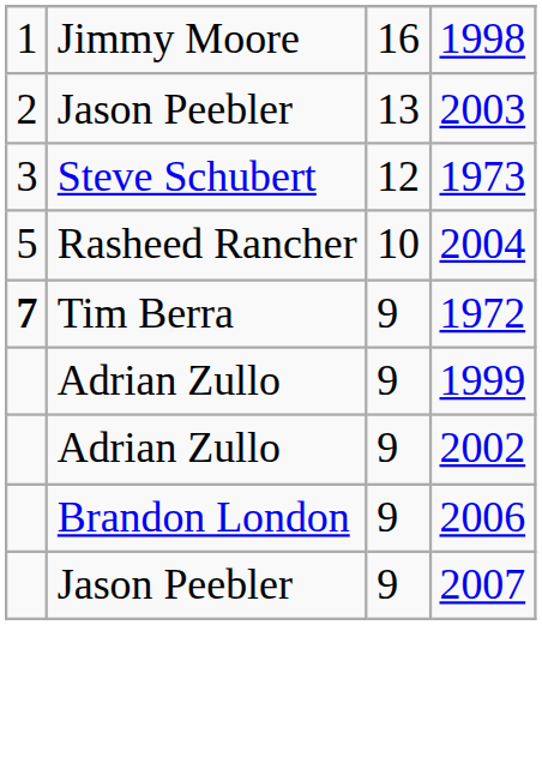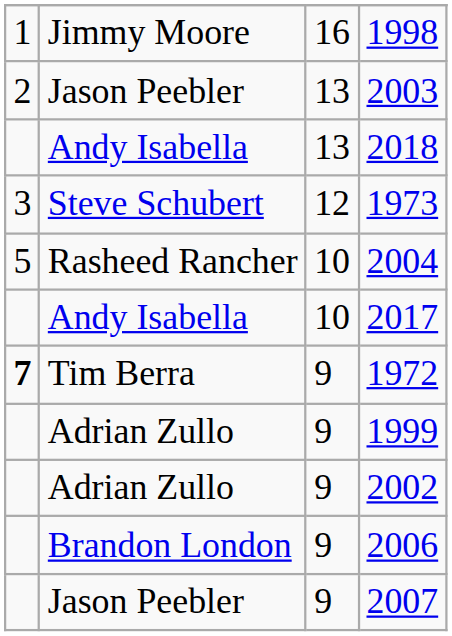+ row: Andy Isabella | 13 | 2018
+ row: Andy Isabella | 10 | 2017
